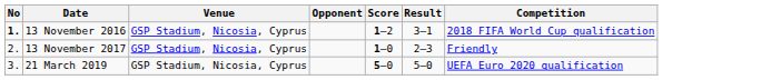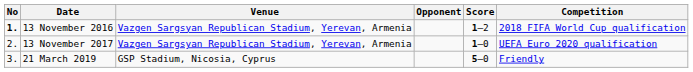- column: Result | 3–1 | 2–3 | 5–0
13 November 2016 | Venue: GSP Stadium, Nicosia, Cyprus -> Vazgen Sargsyan Republican Stadium, Yerevan, Armenia
13 November 2017 | Venue: GSP Stadium, Nicosia, Cyprus -> Vazgen Sargsyan Republican Stadium, Yerevan, Armenia
13 November 2017 | Competition: Friendly -> UEFA Euro 2020 qualification
21 March 2019 | Competition: UEFA Euro 2020 qualification -> Friendly
